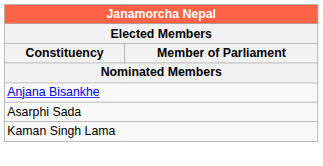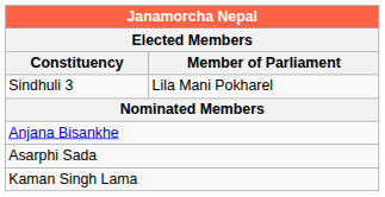+ row: Sindhuli 3 | Lila Mani Pokharel
